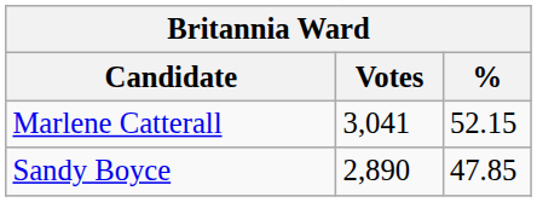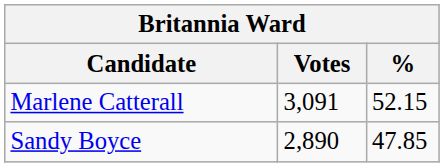Marlene Catterall | Votes: 3,041 -> 3,091
